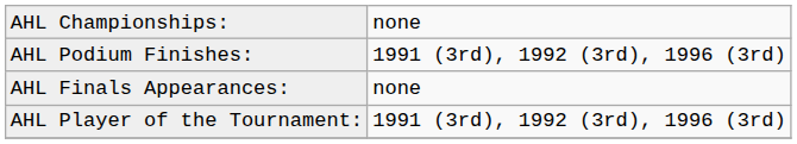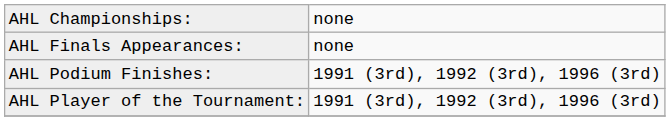rows swapped: AHL Finals Appearances: <-> AHL Podium Finishes:
